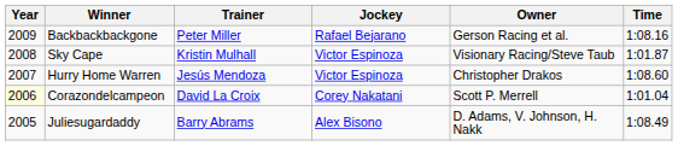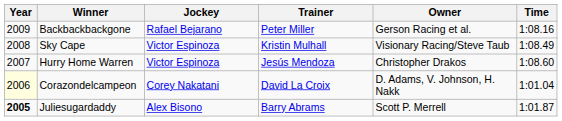columns swapped: Jockey <-> Trainer
Sky Cape | Time: 1:01.87 -> 1:08.49
Corazondelcampeon | Owner: Scott P. Merrell -> D. Adams, V. Johnson, H. Nakk
Juliesugardaddy | Year: normal -> bold
Juliesugardaddy | Owner: D. Adams, V. Johnson, H. Nakk -> Scott P. Merrell
Juliesugardaddy | Time: 1:08.49 -> 1:01.87
